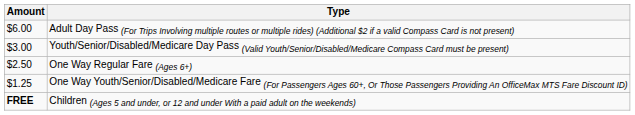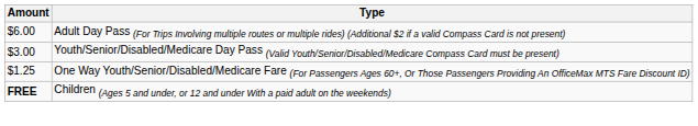- row: $2.50 | One Way Regular Fare (Ages 6+)
